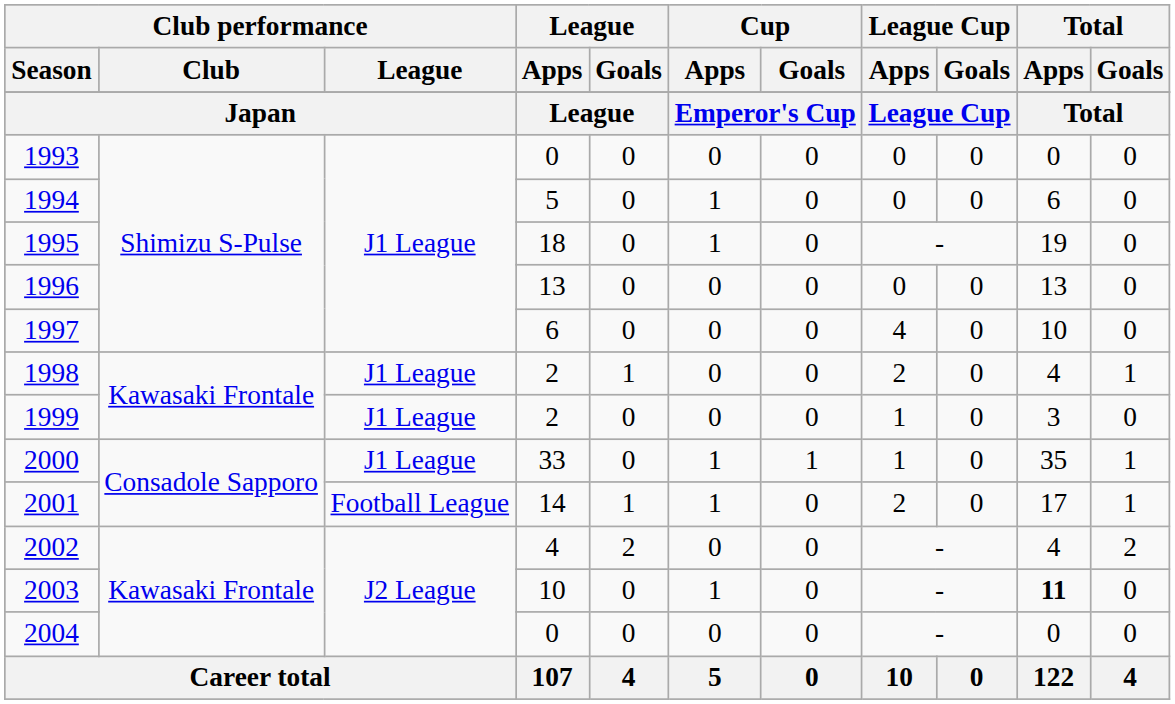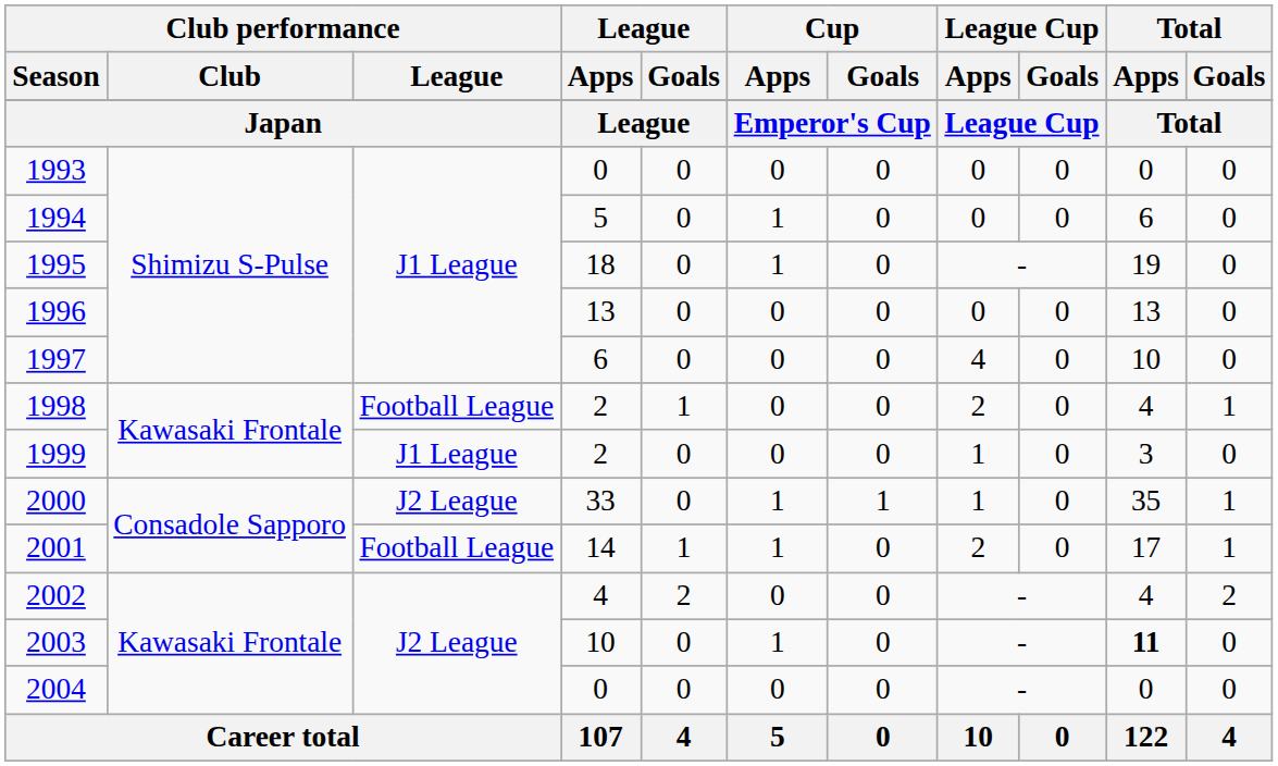1998 | Club performance / League: J1 League -> Football League
2000 | Club performance / League: J1 League -> J2 League
